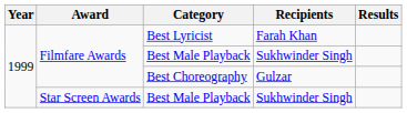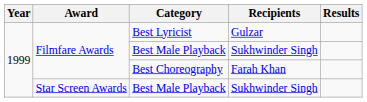Best Lyricist | Recipients: Farah Khan -> Gulzar
Best Choreography | Recipients: Gulzar -> Farah Khan
